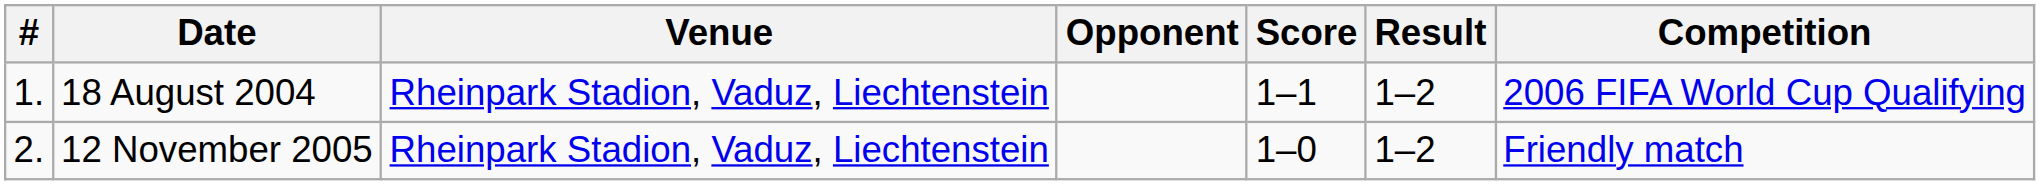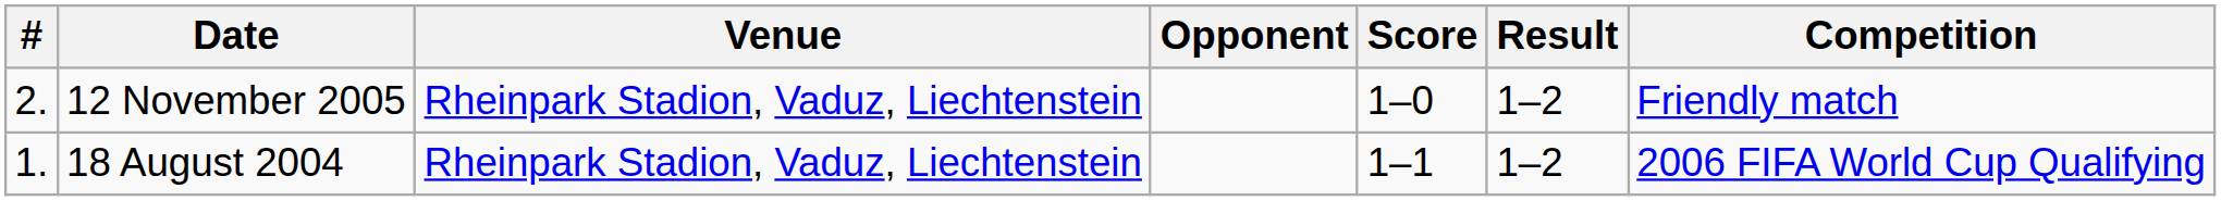rows swapped: 18 August 2004 <-> 12 November 2005
